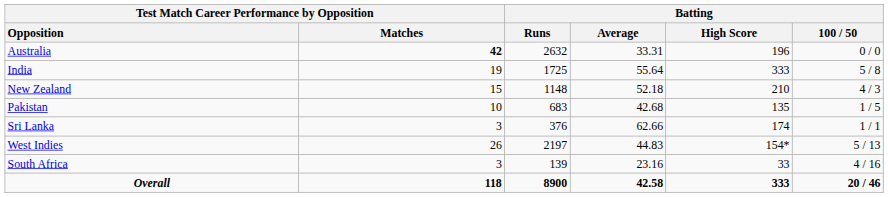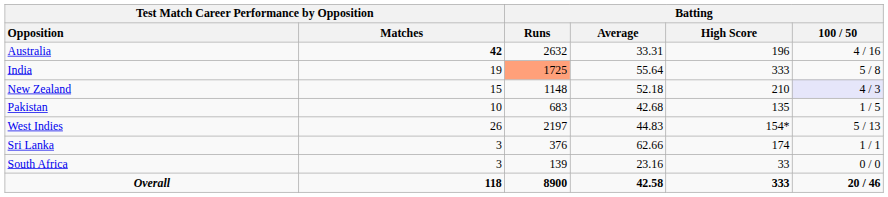Australia | Batting / 100 / 50: 0 / 0 -> 4 / 16
India | Batting / Runs: no background -> lightsalmon background
New Zealand | Batting / 100 / 50: no background -> lavender background
rows swapped: Sri Lanka <-> West Indies
South Africa | Batting / 100 / 50: 4 / 16 -> 0 / 0
